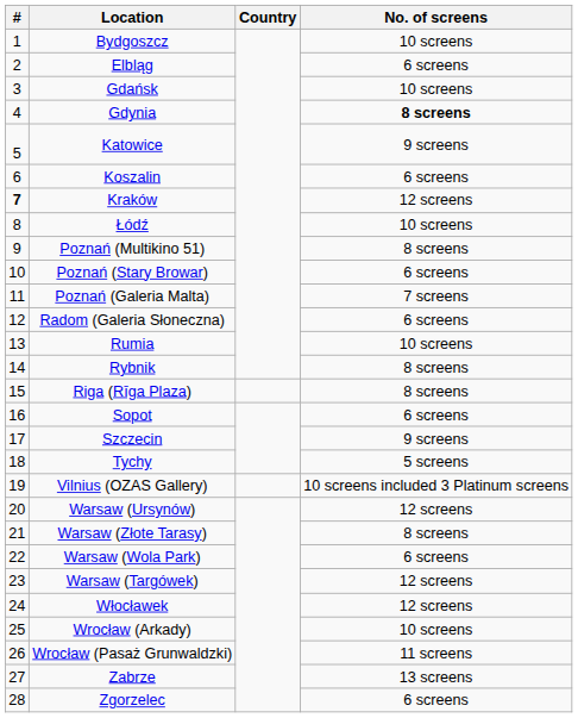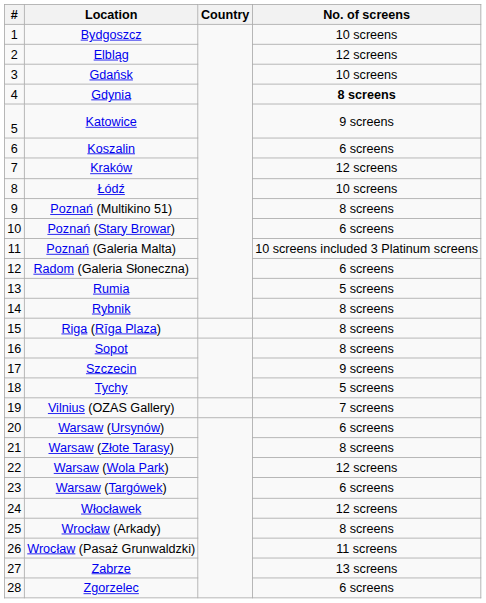Elbląg | No. of screens: 6 screens -> 12 screens
Kraków | #: bold -> normal
Poznań (Galeria Malta) | No. of screens: 7 screens -> 10 screens included 3 Platinum screens
Rumia | No. of screens: 10 screens -> 5 screens
Sopot | No. of screens: 6 screens -> 8 screens
Vilnius (OZAS Gallery) | No. of screens: 10 screens included 3 Platinum screens -> 7 screens
Warsaw (Ursynów) | No. of screens: 12 screens -> 6 screens
Warsaw (Wola Park) | No. of screens: 6 screens -> 12 screens
Warsaw (Targówek) | No. of screens: 12 screens -> 6 screens
Wrocław (Arkady) | No. of screens: 10 screens -> 8 screens
